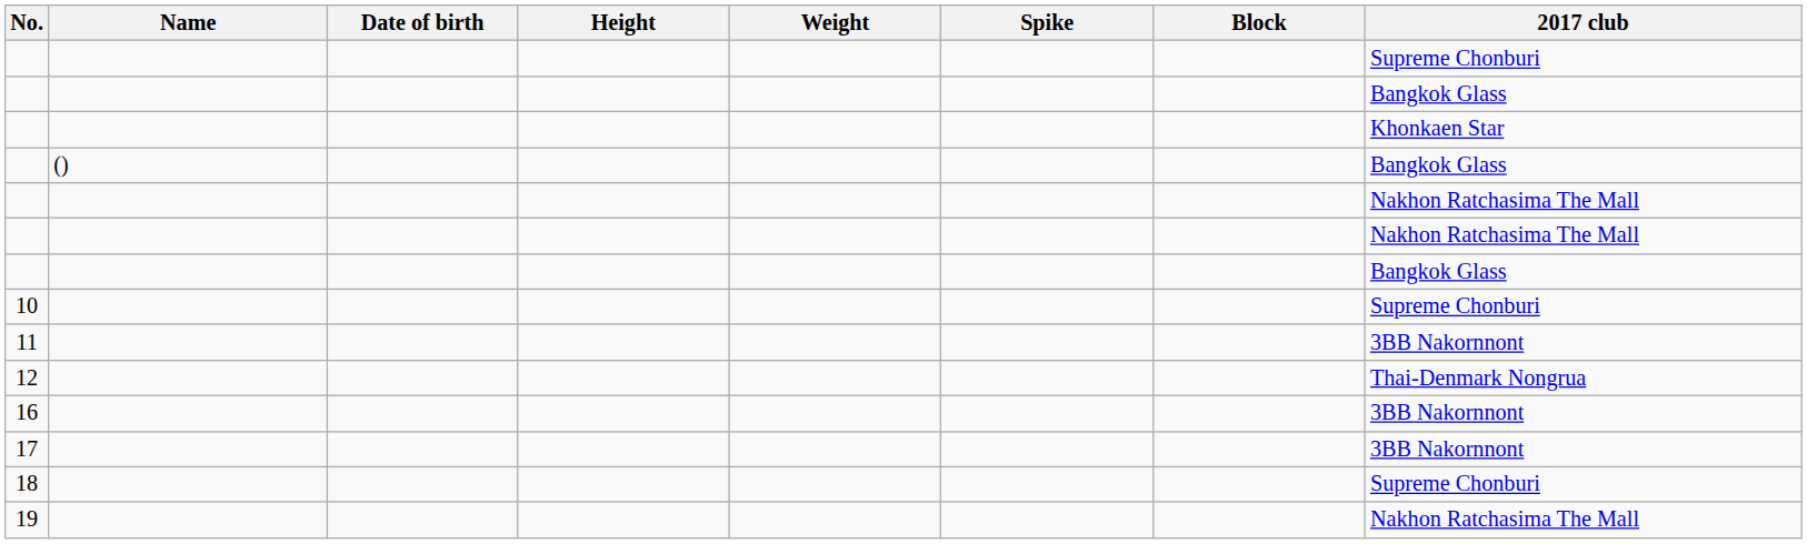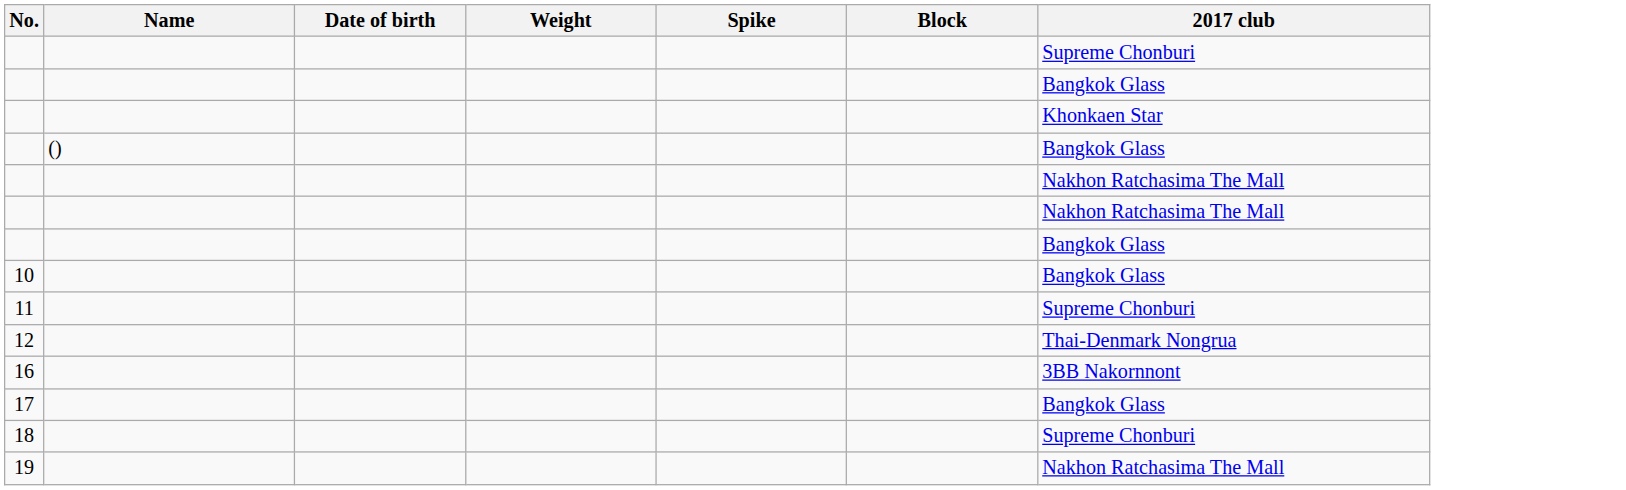- column: Height
10 | 2017 club: Supreme Chonburi -> Bangkok Glass
11 | 2017 club: 3BB Nakornnont -> Supreme Chonburi
17 | 2017 club: 3BB Nakornnont -> Bangkok Glass
